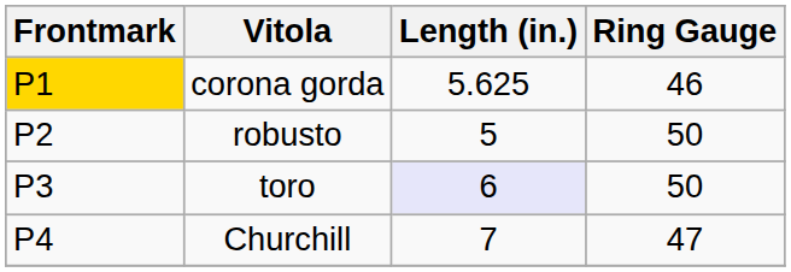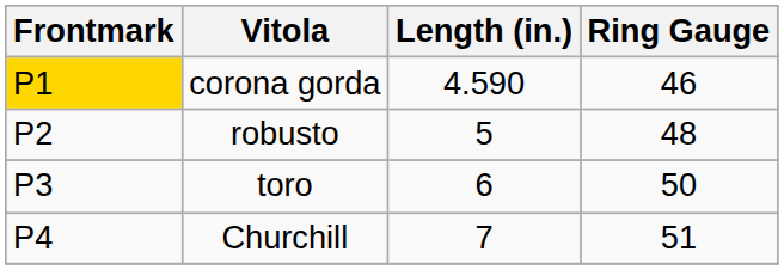corona gorda | Length (in.): 5.625 -> 4.590
robusto | Ring Gauge: 50 -> 48
toro | Length (in.): lavender background -> no background
Churchill | Ring Gauge: 47 -> 51
